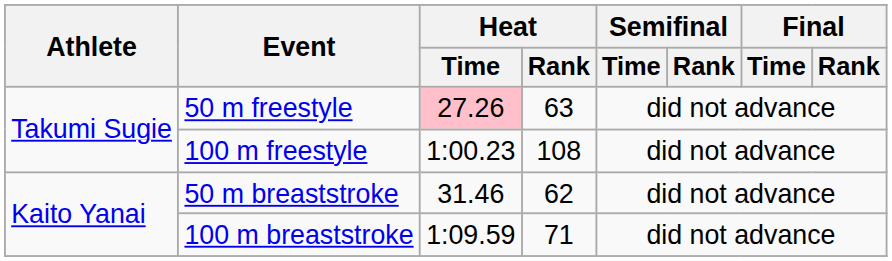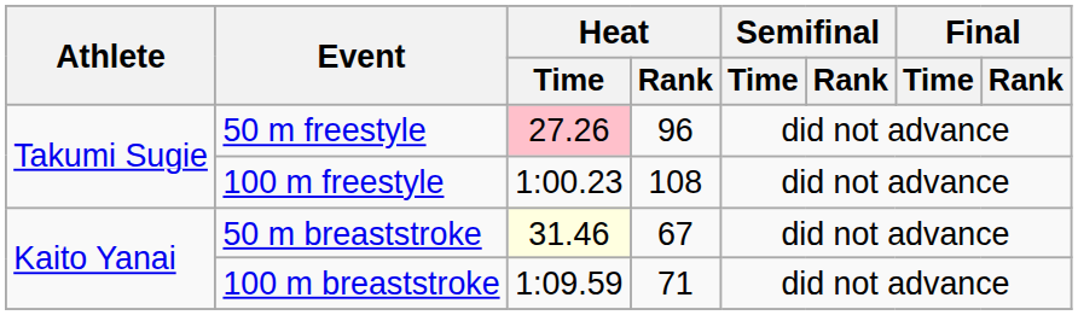50 m freestyle | Heat / Rank: 63 -> 96
50 m breaststroke | Heat / Time: no background -> lightyellow background
50 m breaststroke | Heat / Rank: 62 -> 67
